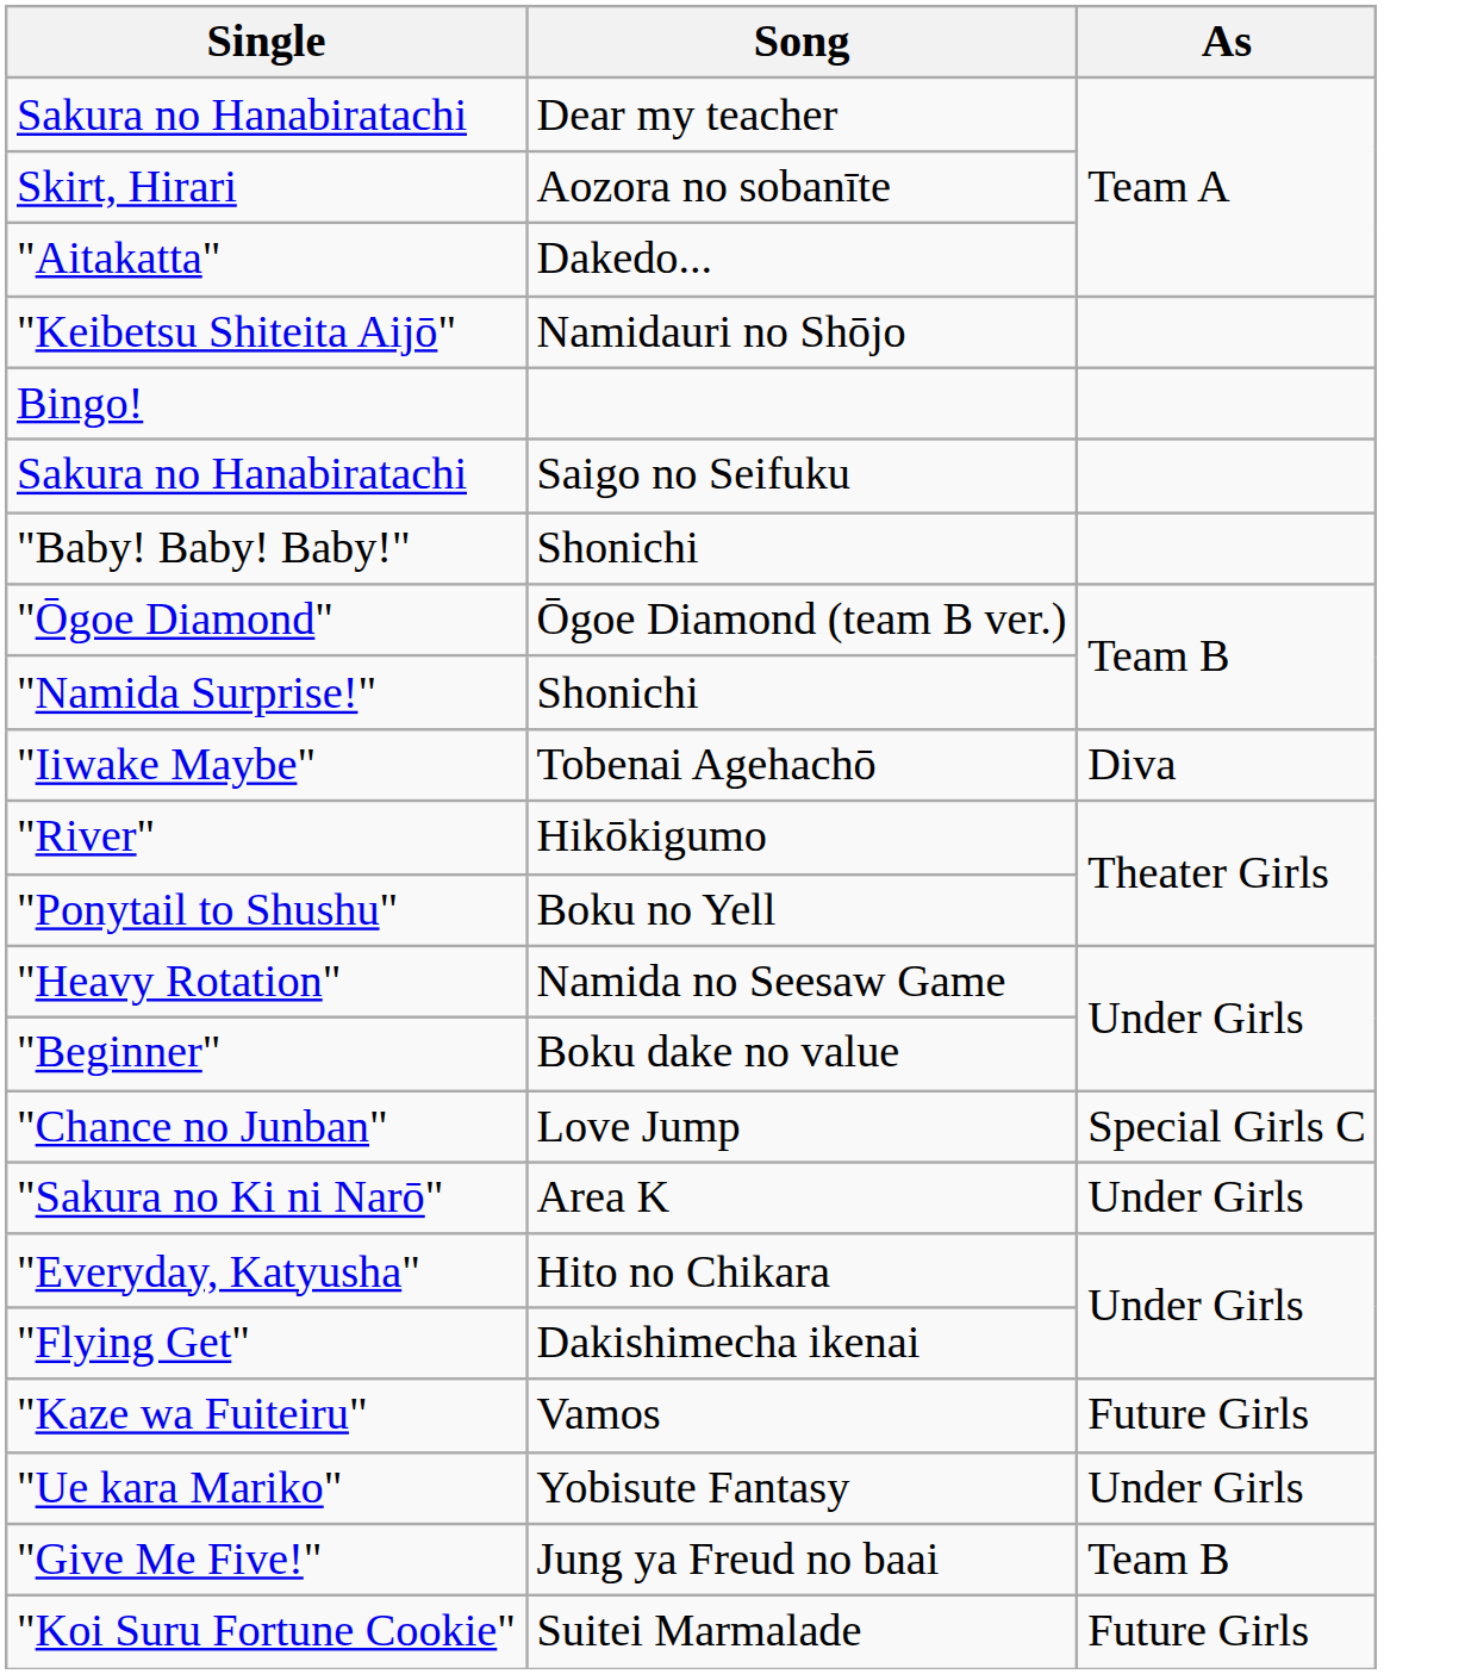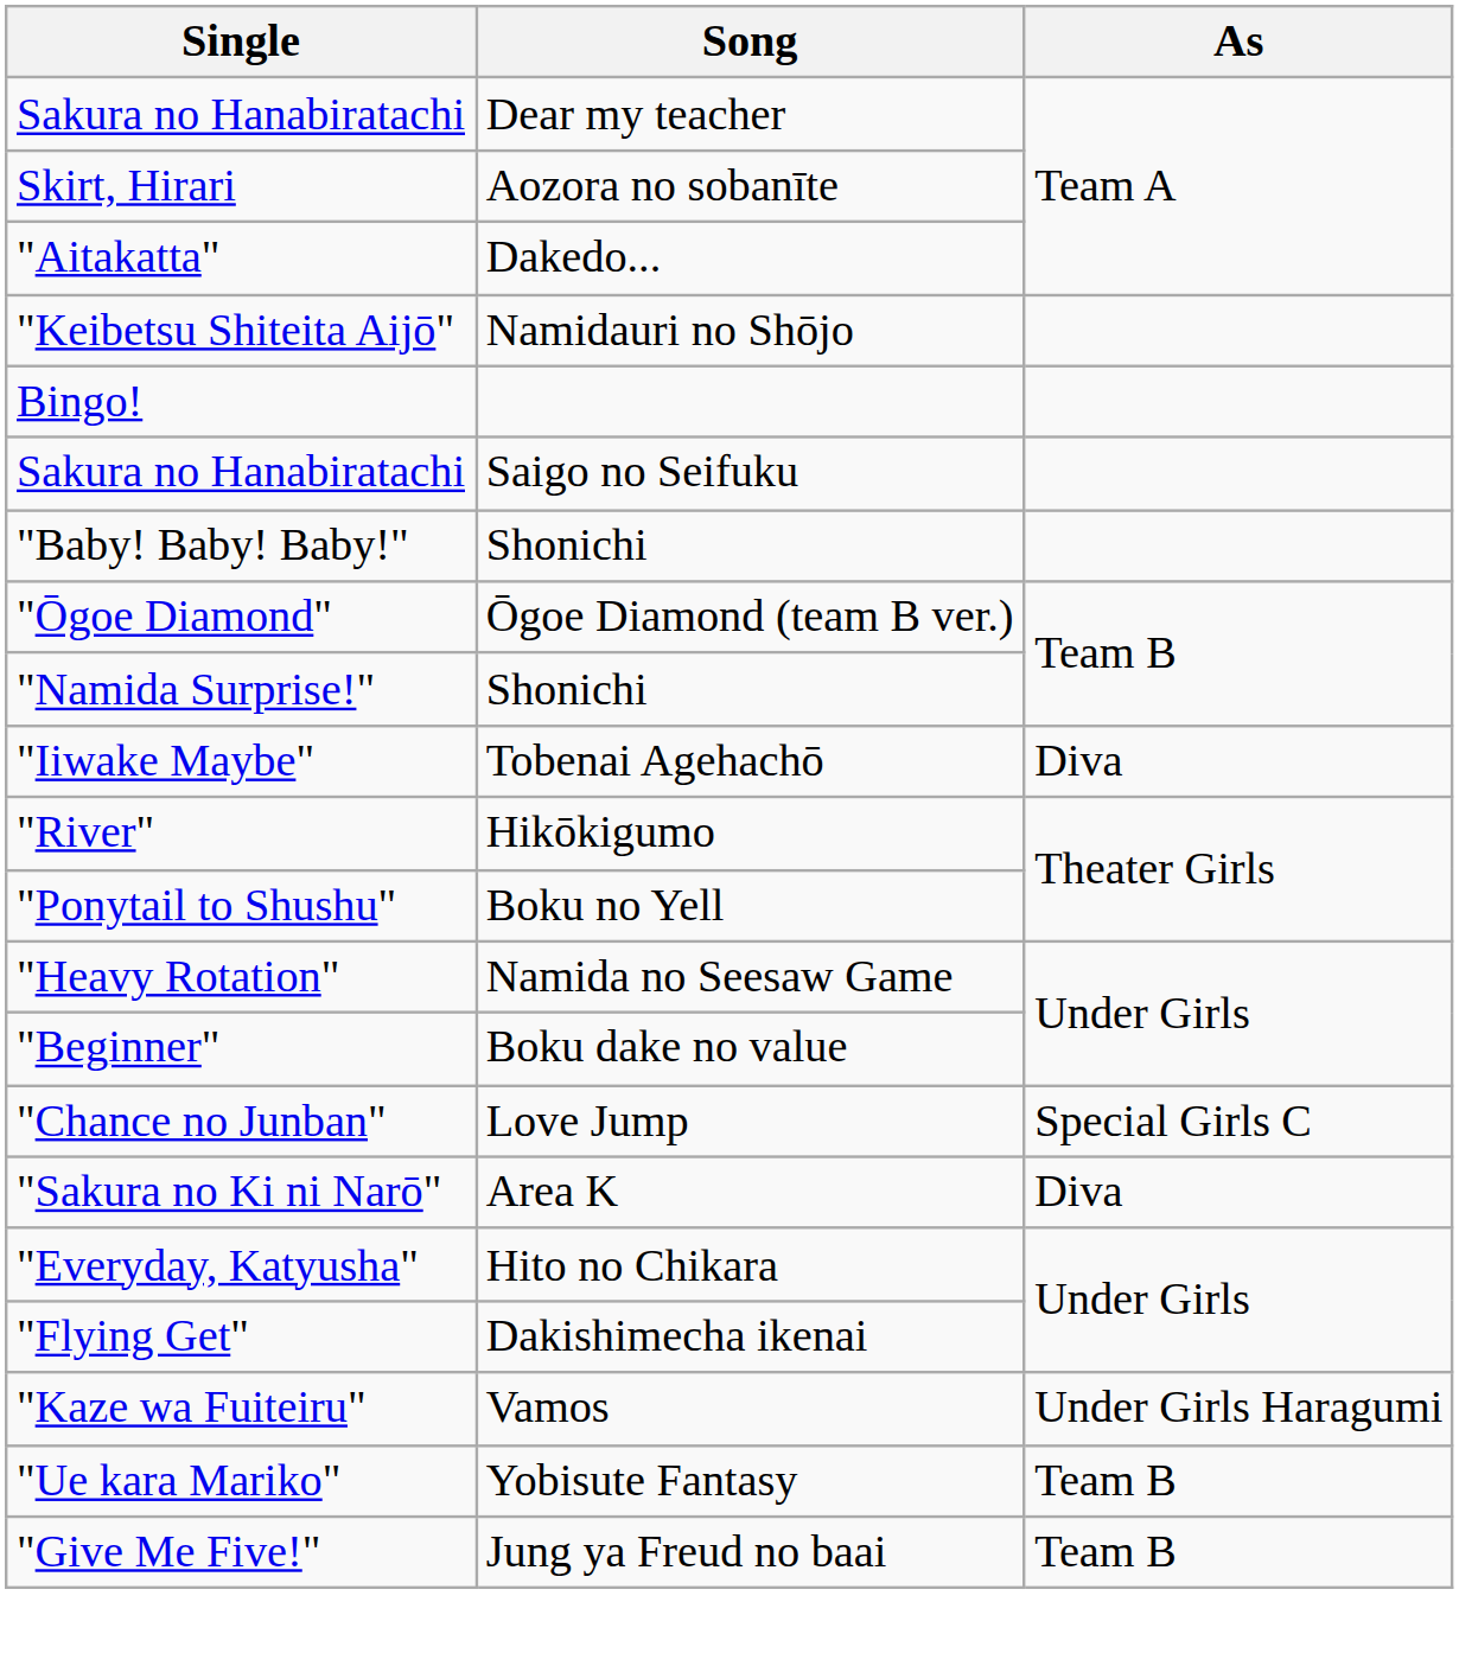"Sakura no Ki ni Narō" | As: Under Girls -> Diva
"Kaze wa Fuiteiru" | As: Future Girls -> Under Girls Haragumi
"Ue kara Mariko" | As: Under Girls -> Team B
- row: "Koi Suru Fortune Cookie" | Suitei Marmalade | Future Girls
